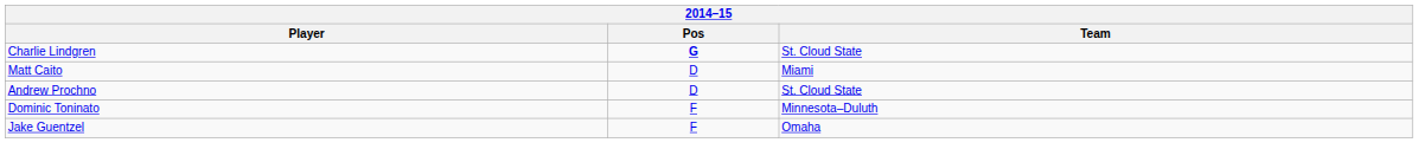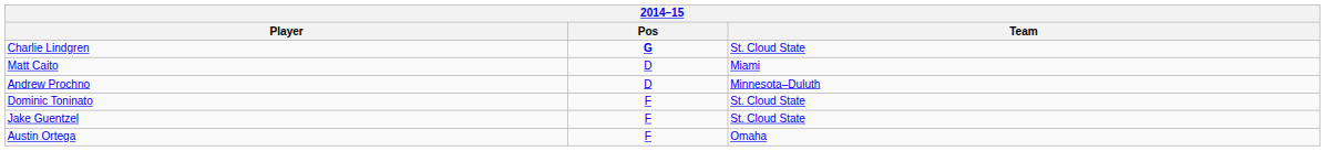Andrew Prochno | Team: St. Cloud State -> Minnesota–Duluth
Dominic Toninato | Team: Minnesota–Duluth -> St. Cloud State
Jake Guentzel | Team: Omaha -> St. Cloud State
+ row: Austin Ortega | F | Omaha
